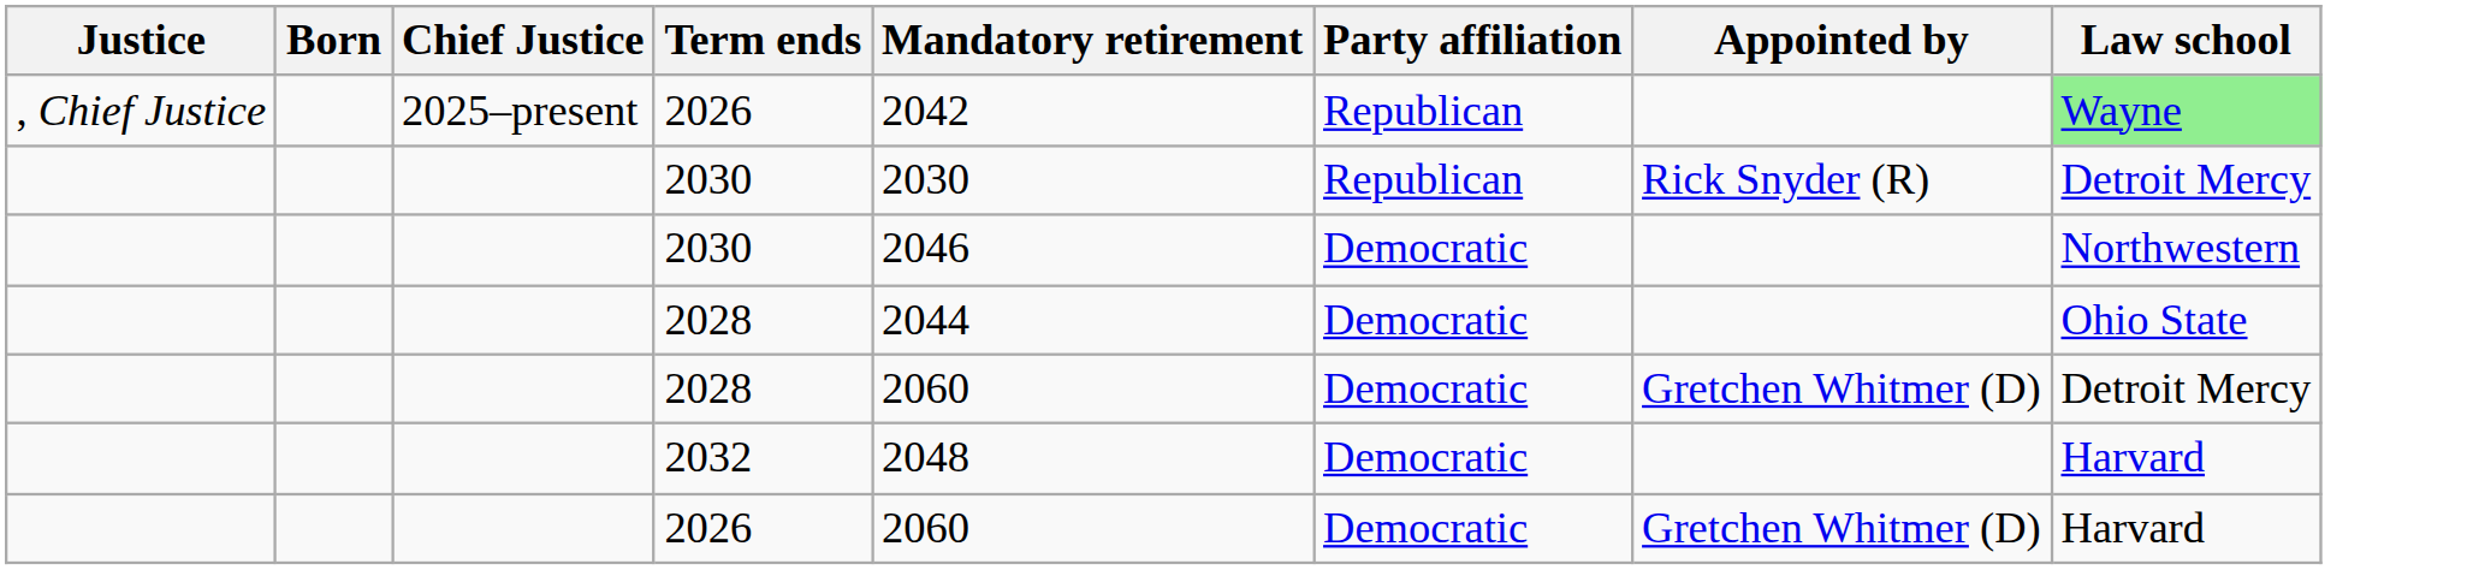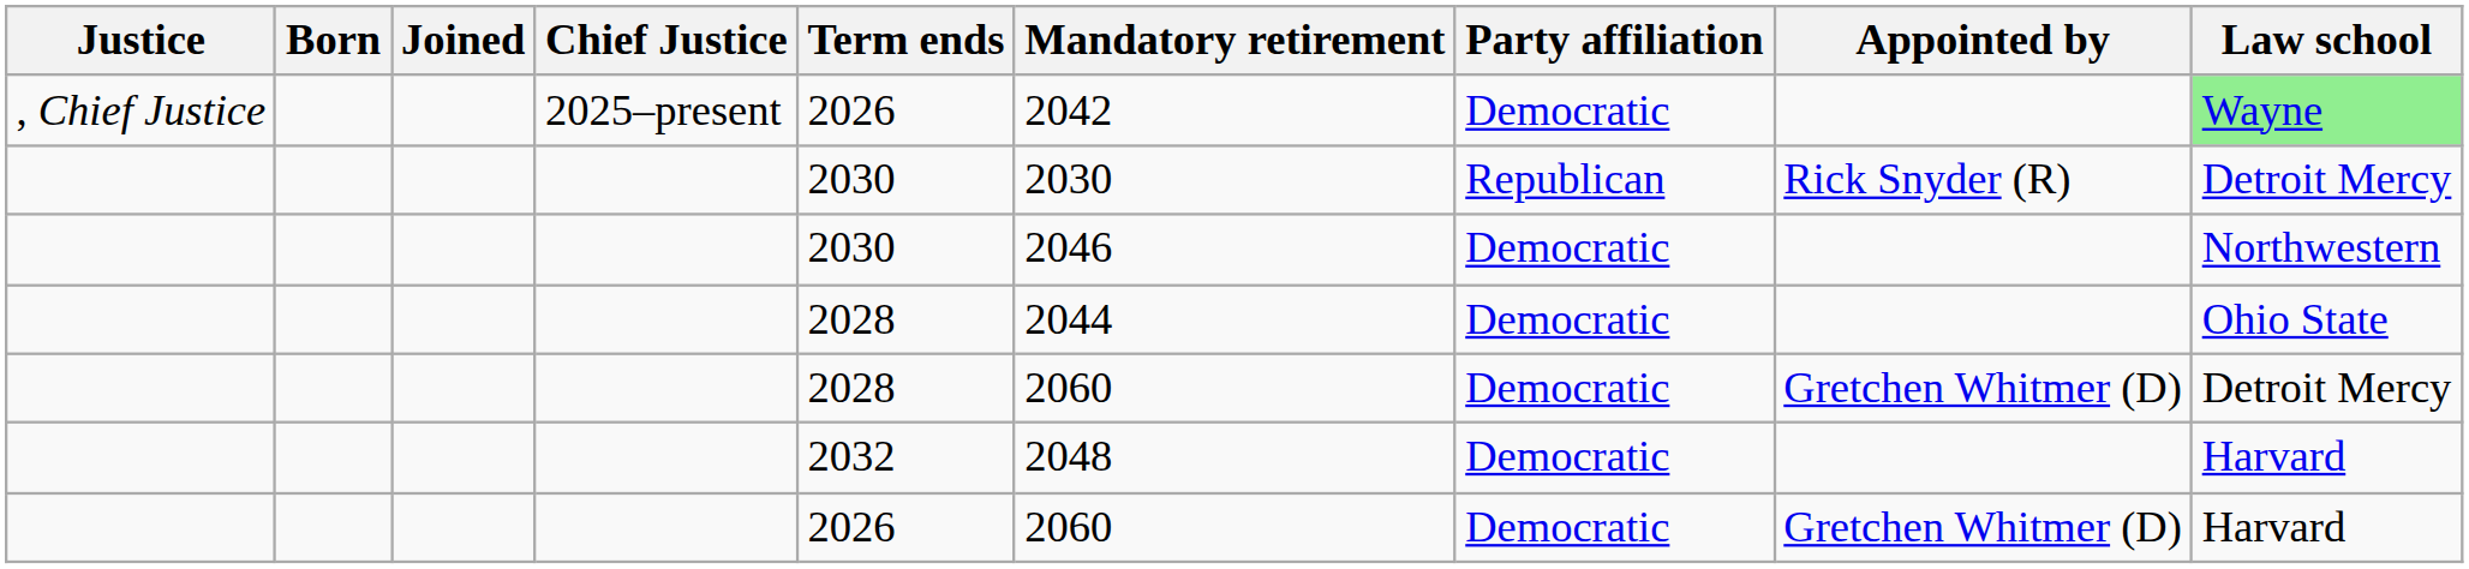+ column: Joined
, Chief Justice | Party affiliation: Republican -> Democratic
